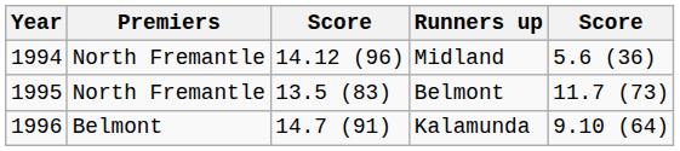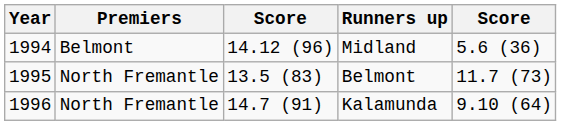Midland | Premiers: North Fremantle -> Belmont
Kalamunda | Premiers: Belmont -> North Fremantle
